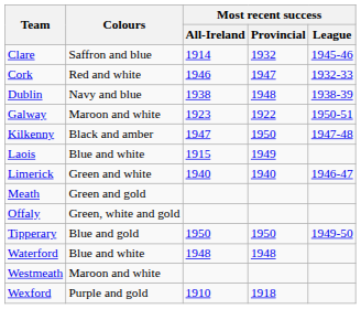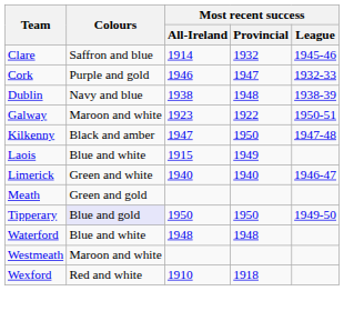Cork | Colours: Red and white -> Purple and gold
- row: Offaly | Green, white and gold
Tipperary | Colours: no background -> lavender background
Wexford | Colours: Purple and gold -> Red and white
